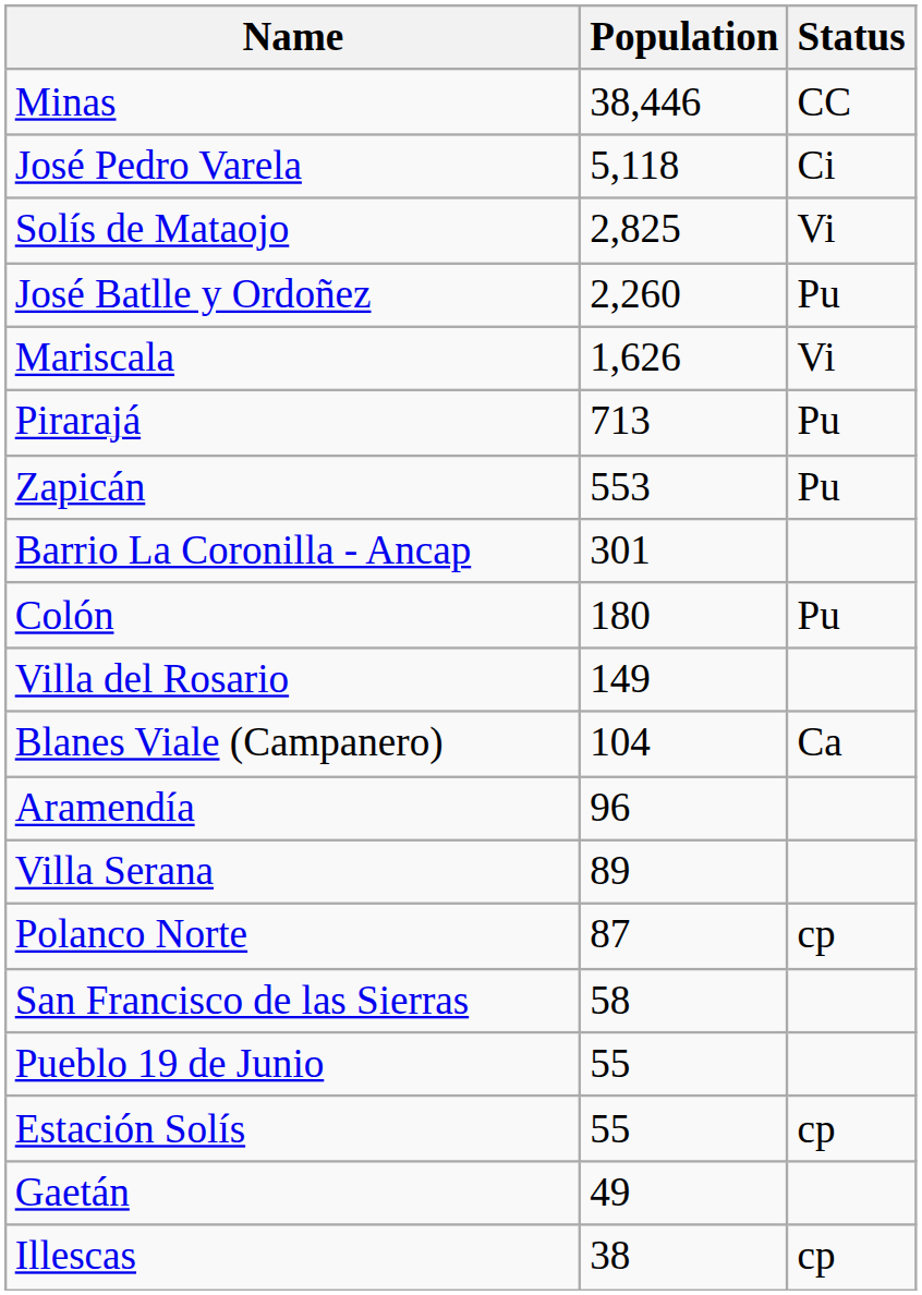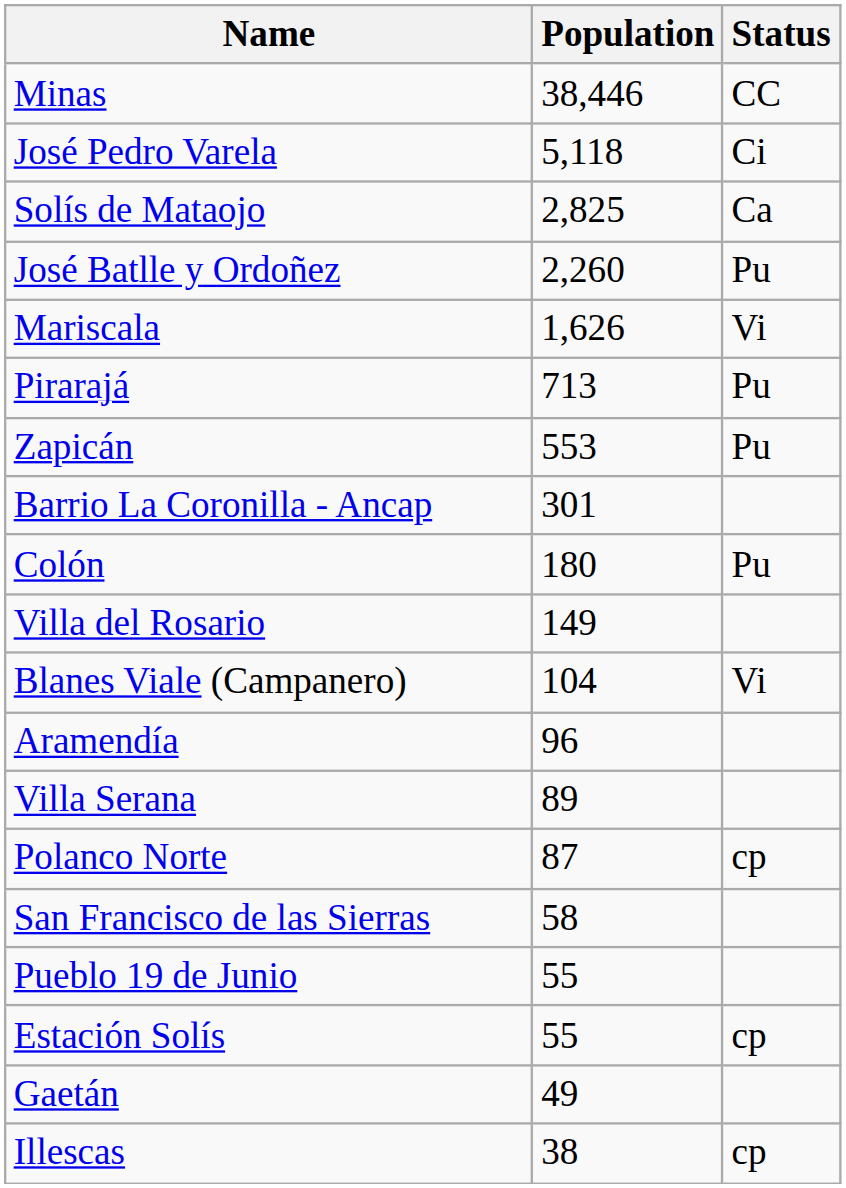Solís de Mataojo | Status: Vi -> Ca
Blanes Viale (Campanero) | Status: Ca -> Vi
